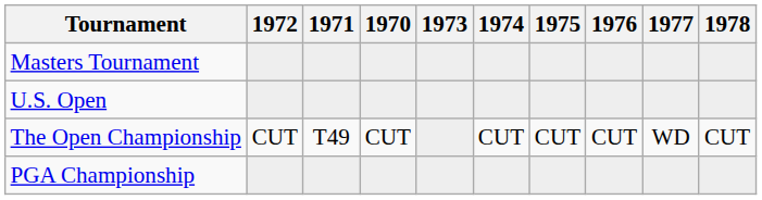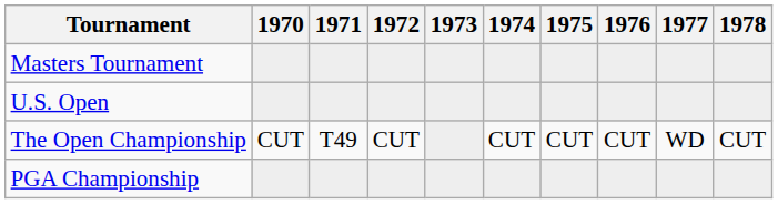columns swapped: 1970 <-> 1972
